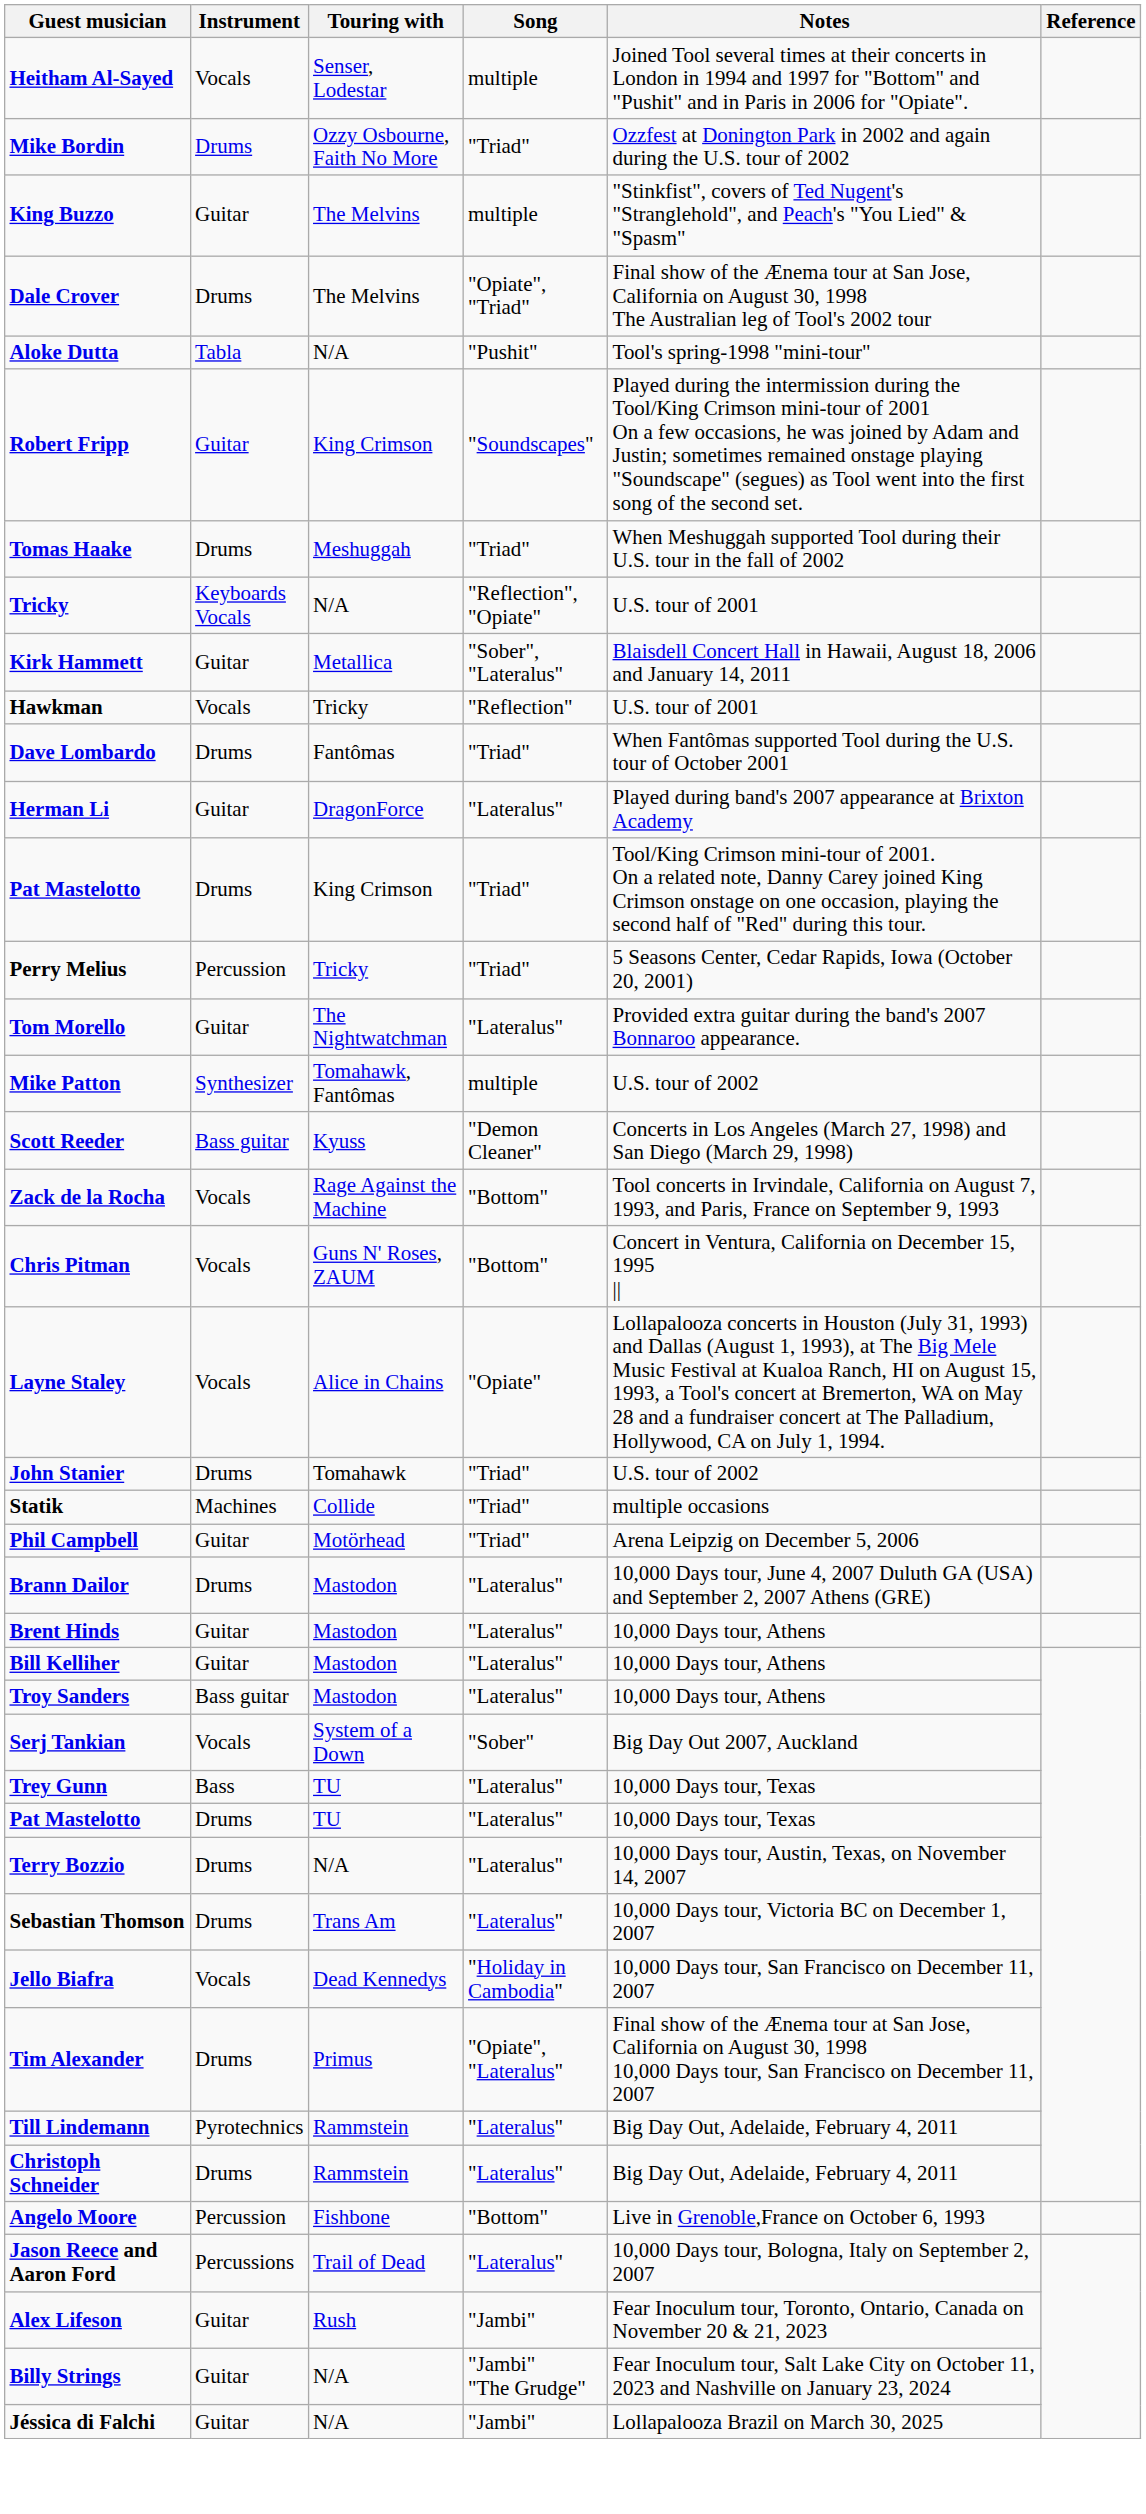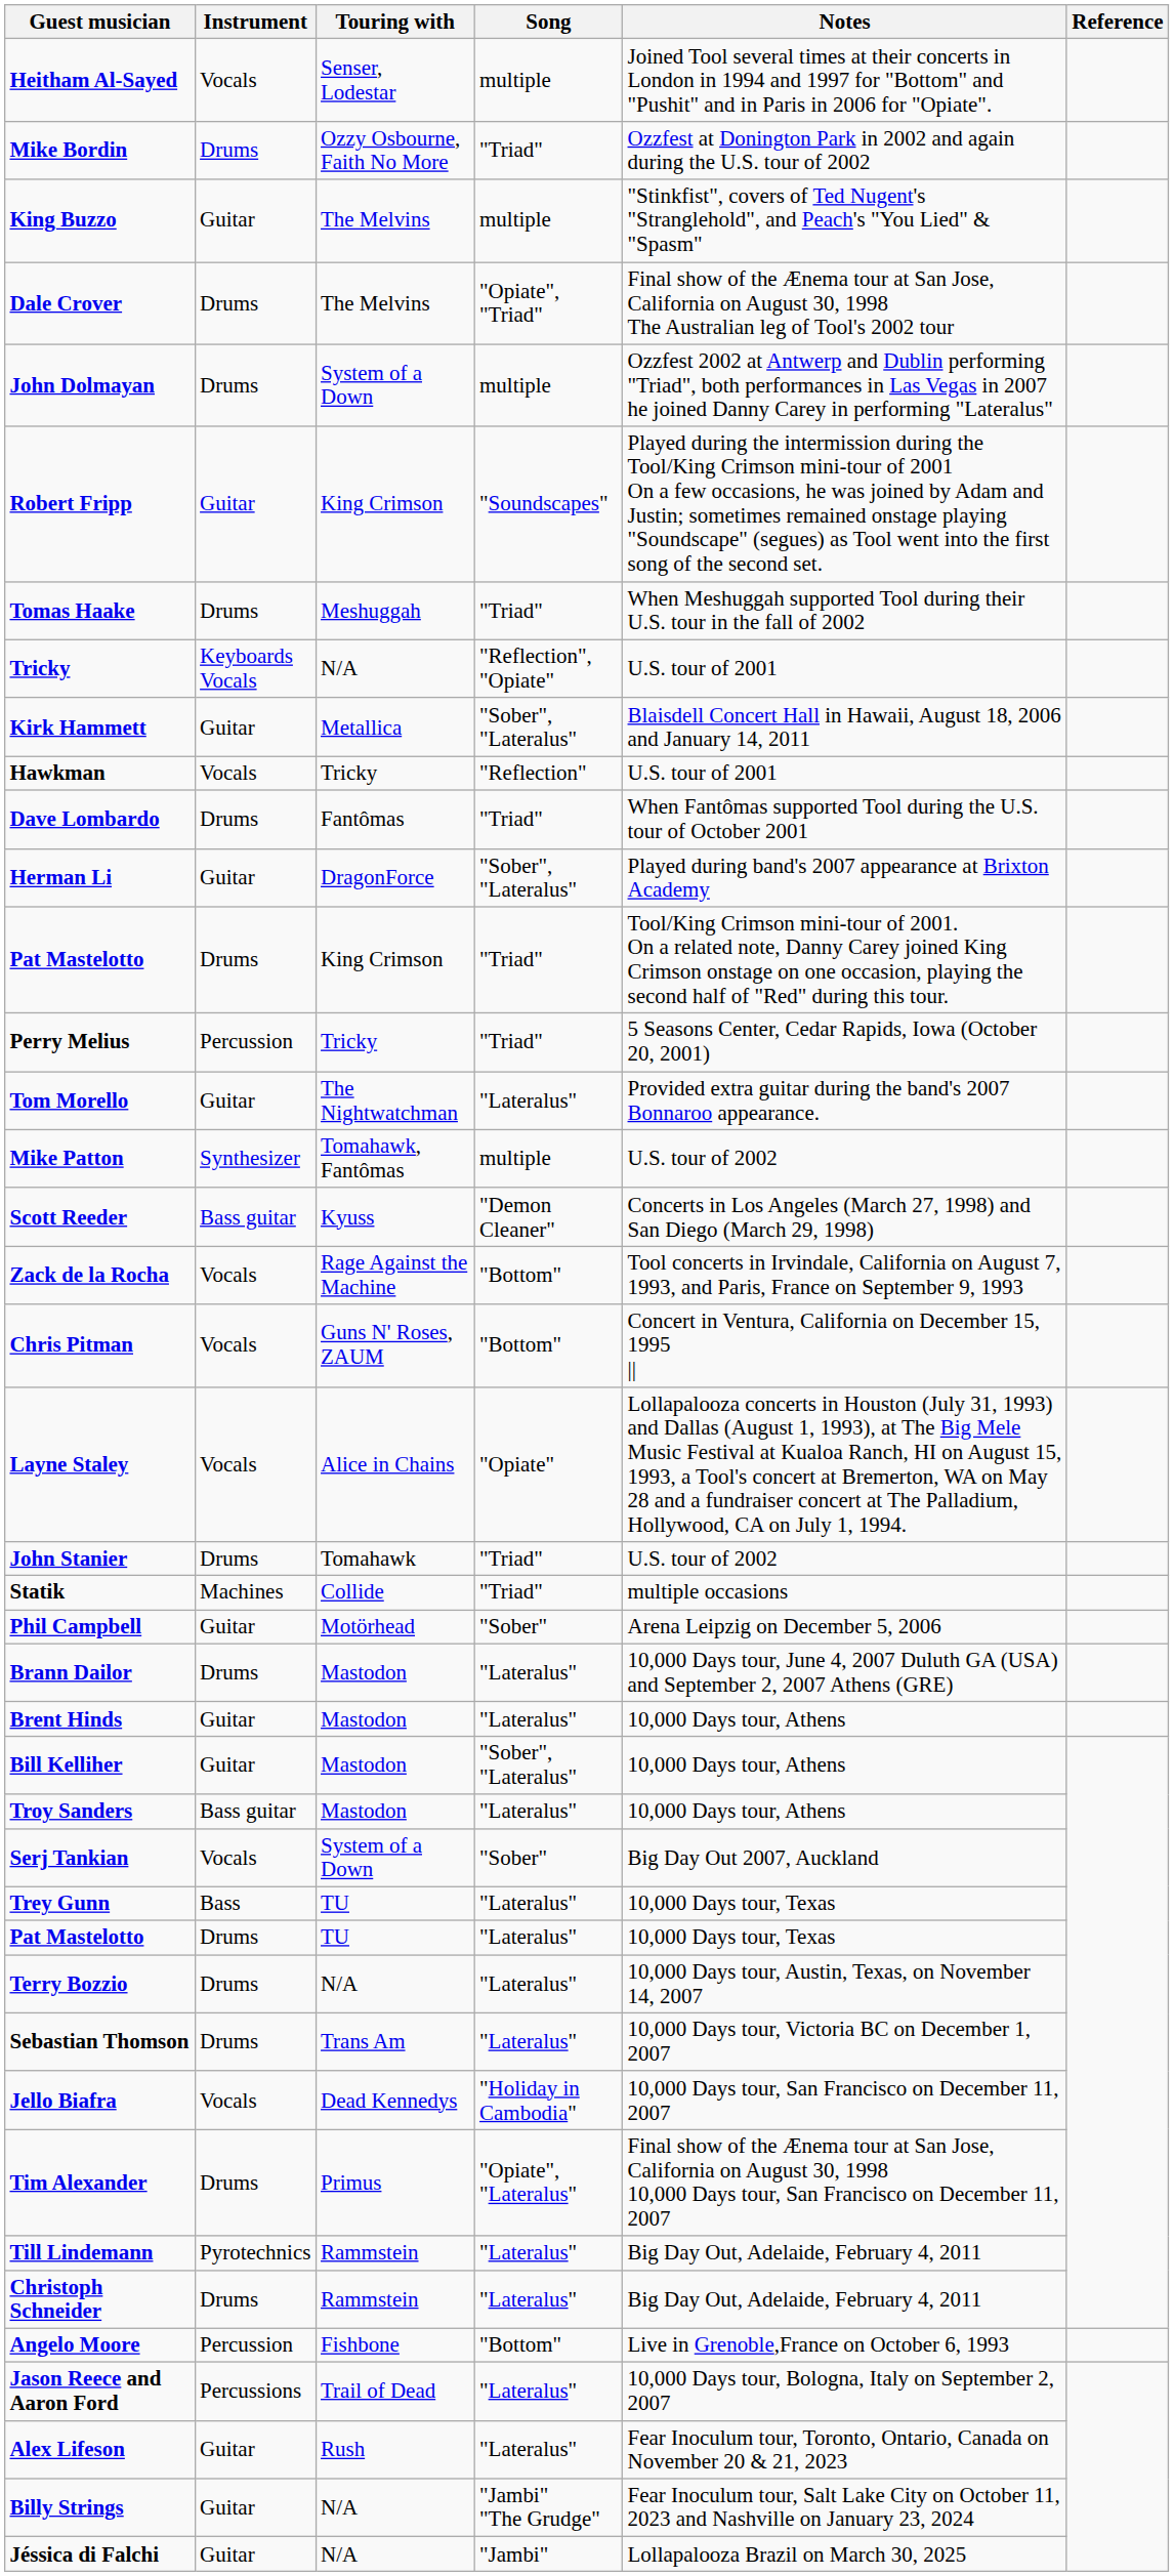+ row: John Dolmayan | Drums | System of a Down | multiple | Ozzfest 2002 at Antwerp and Dublin performing "Triad", both performances in Las Vegas in 2007 he joined Danny Carey in performing "Lateralus"
- row: Aloke Dutta | Tabla | N/A | "Pushit" | Tool's spring-1998 "mini-tour"
Herman Li | Song: "Lateralus" -> "Sober", "Lateralus"
Phil Campbell | Song: "Triad" -> "Sober"
Bill Kelliher | Song: "Lateralus" -> "Sober", "Lateralus"
Alex Lifeson | Song: "Jambi" -> "Lateralus"
